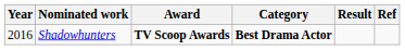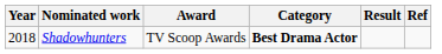Shadowhunters | Year: 2016 -> 2018
Shadowhunters | Award: bold -> normal
